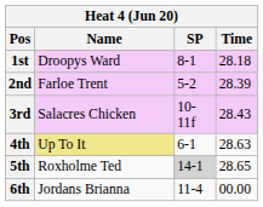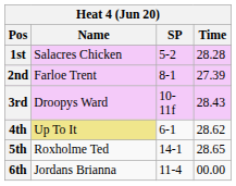1st | Name: Droopys Ward -> Salacres Chicken
1st | SP: 8-1 -> 5-2
1st | Time: 28.18 -> 28.28
2nd | SP: 5-2 -> 8-1
2nd | Time: 28.39 -> 27.39
3rd | Name: Salacres Chicken -> Droopys Ward
4th | Time: 28.63 -> 28.62
5th | SP: lightgrey background -> no background
